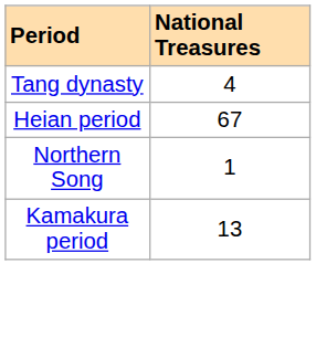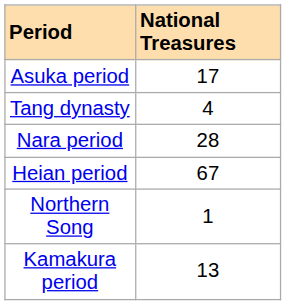+ row: Asuka period | 17
+ row: Nara period | 28
